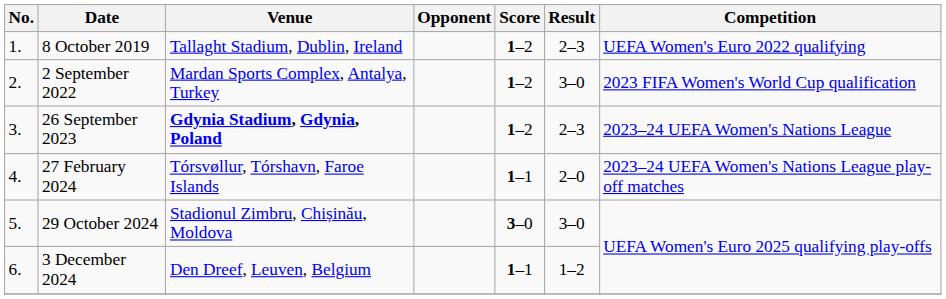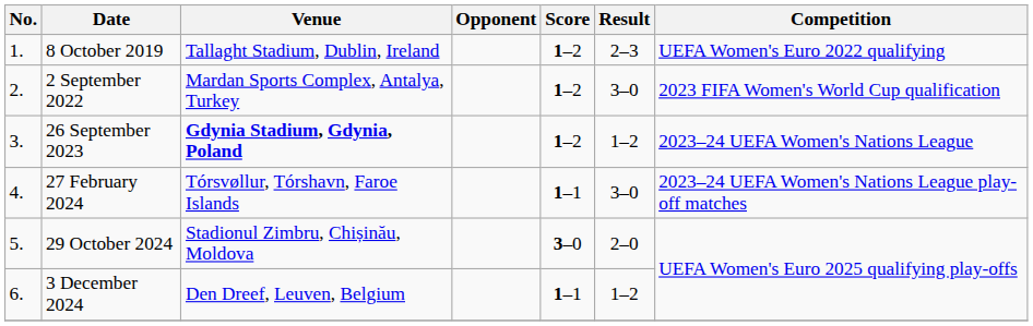26 September 2023 | Result: 2–3 -> 1–2
27 February 2024 | Result: 2–0 -> 3–0
29 October 2024 | Result: 3–0 -> 2–0
